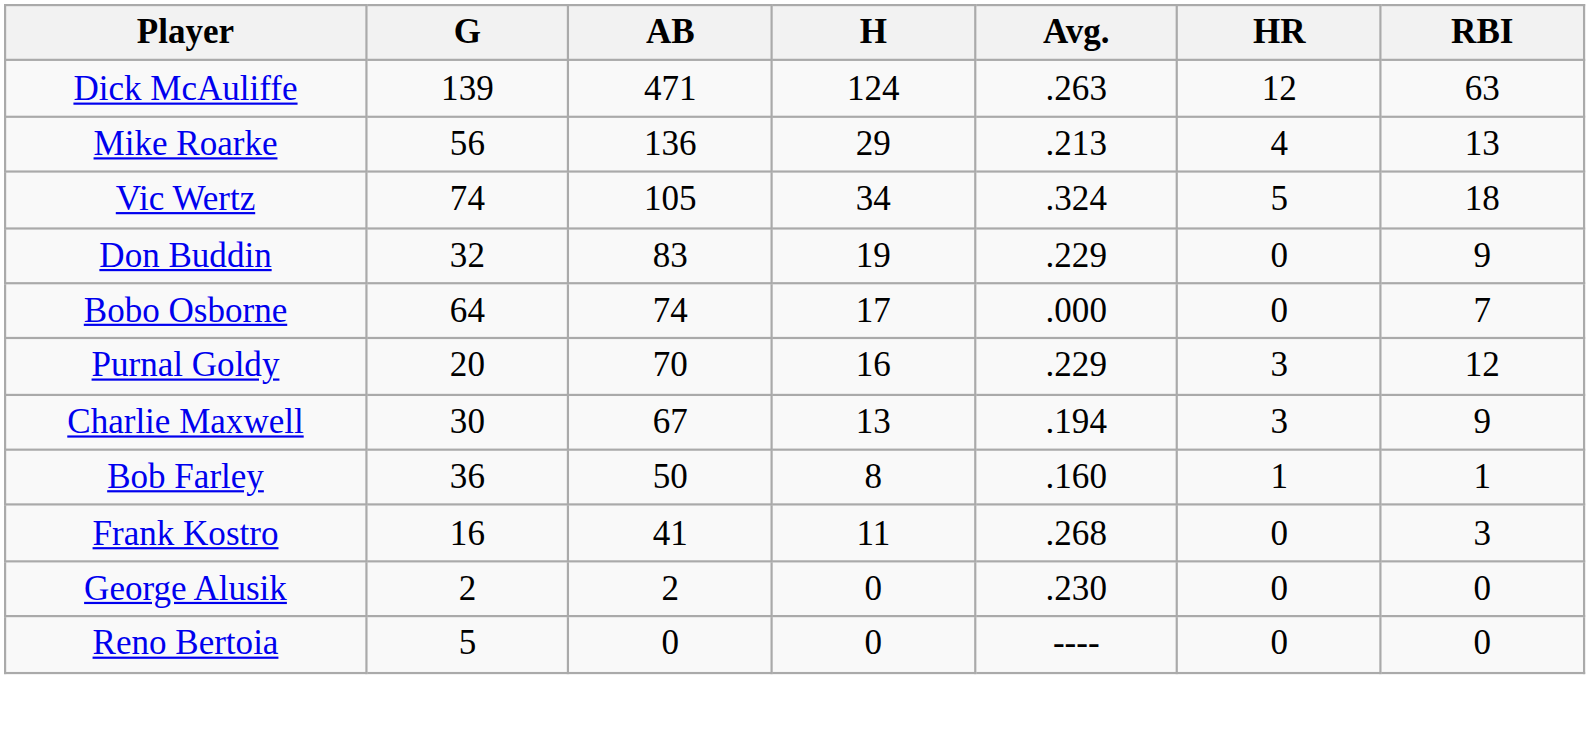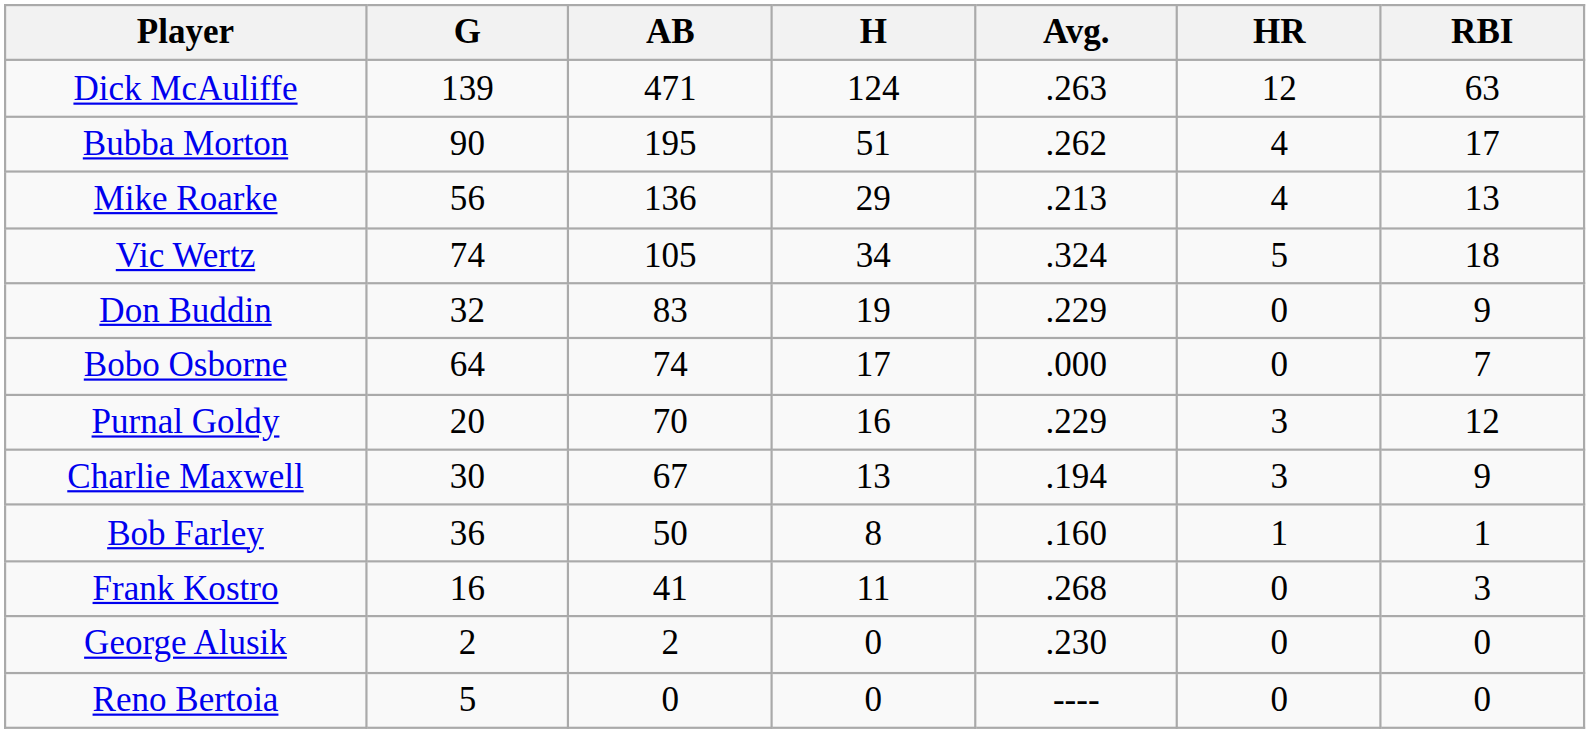+ row: Bubba Morton | 90 | 195 | 51 | .262 | 4 | 17
